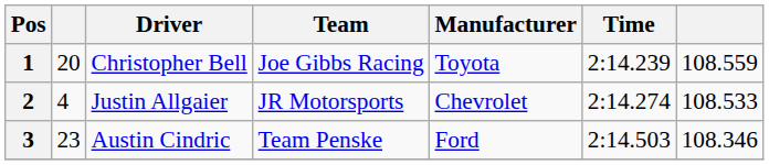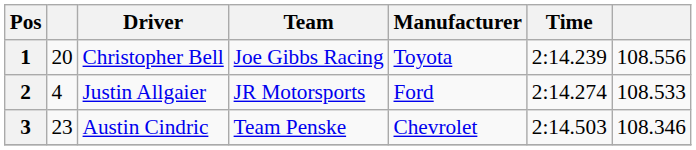1 | column 7: 108.559 -> 108.556
2 | Manufacturer: Chevrolet -> Ford
3 | Manufacturer: Ford -> Chevrolet
